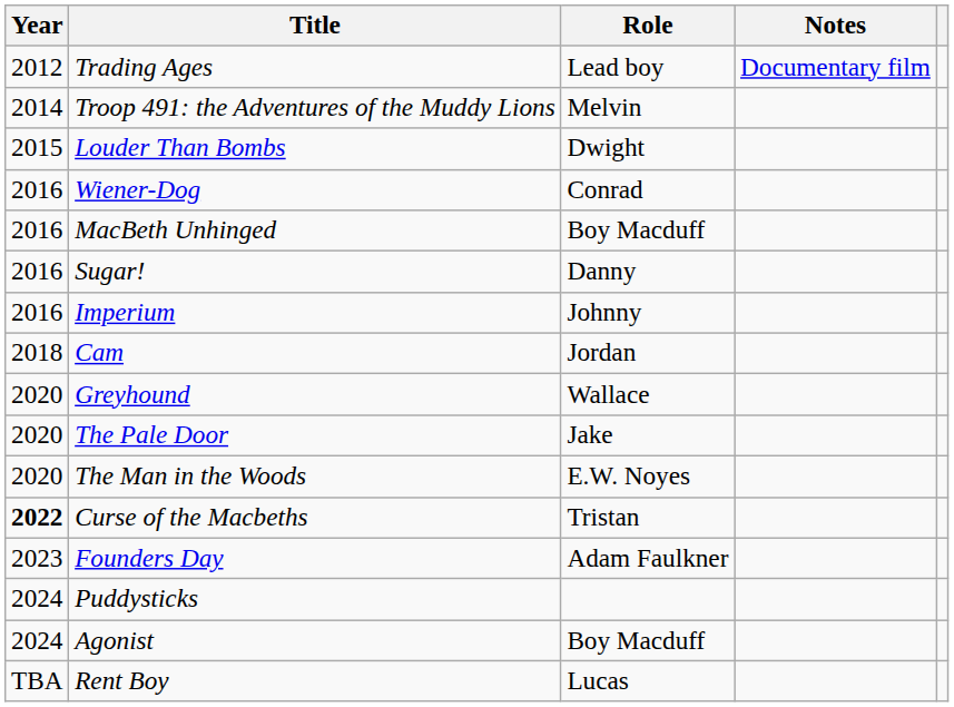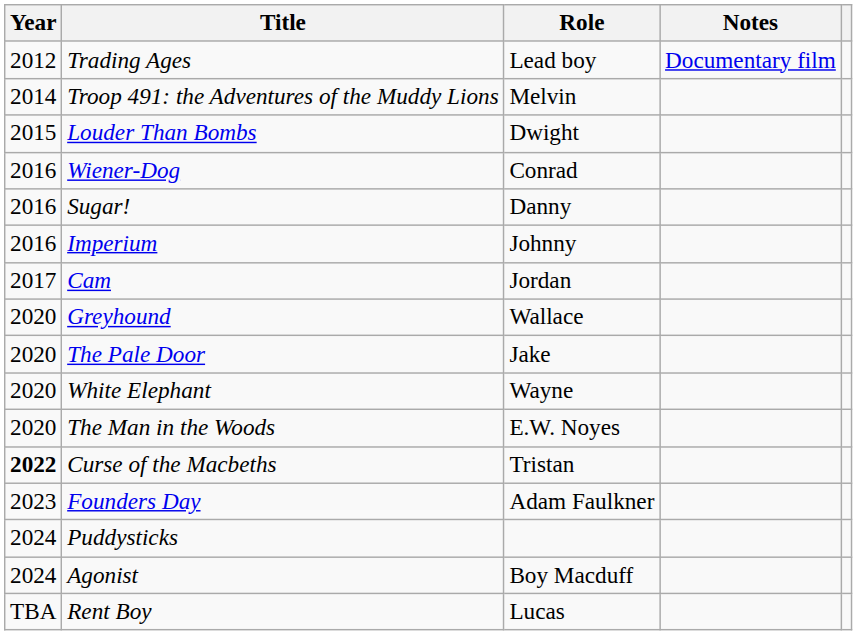- row: 2016 | MacBeth Unhinged | Boy Macduff
Cam | Year: 2018 -> 2017
+ row: 2020 | White Elephant | Wayne
